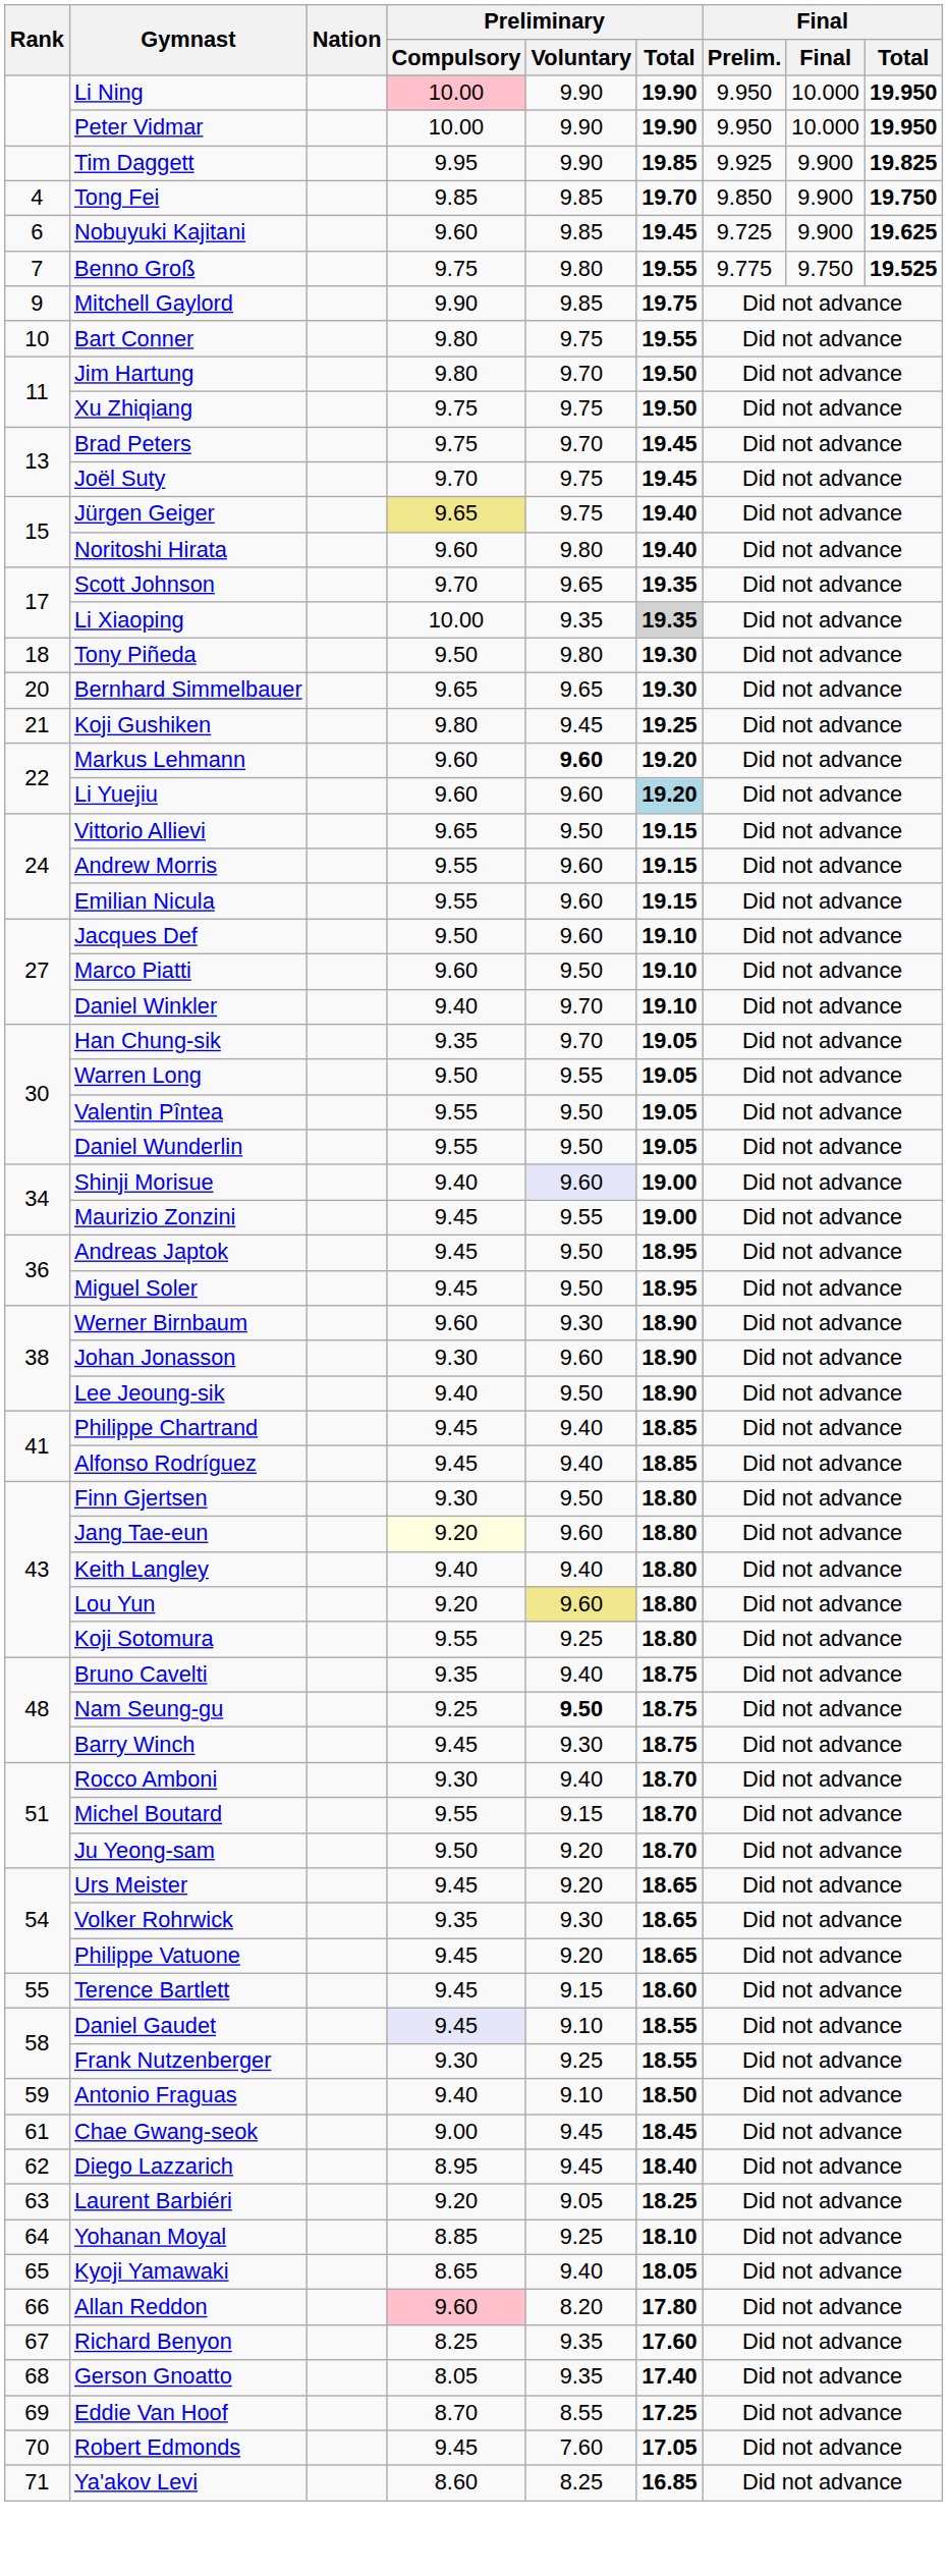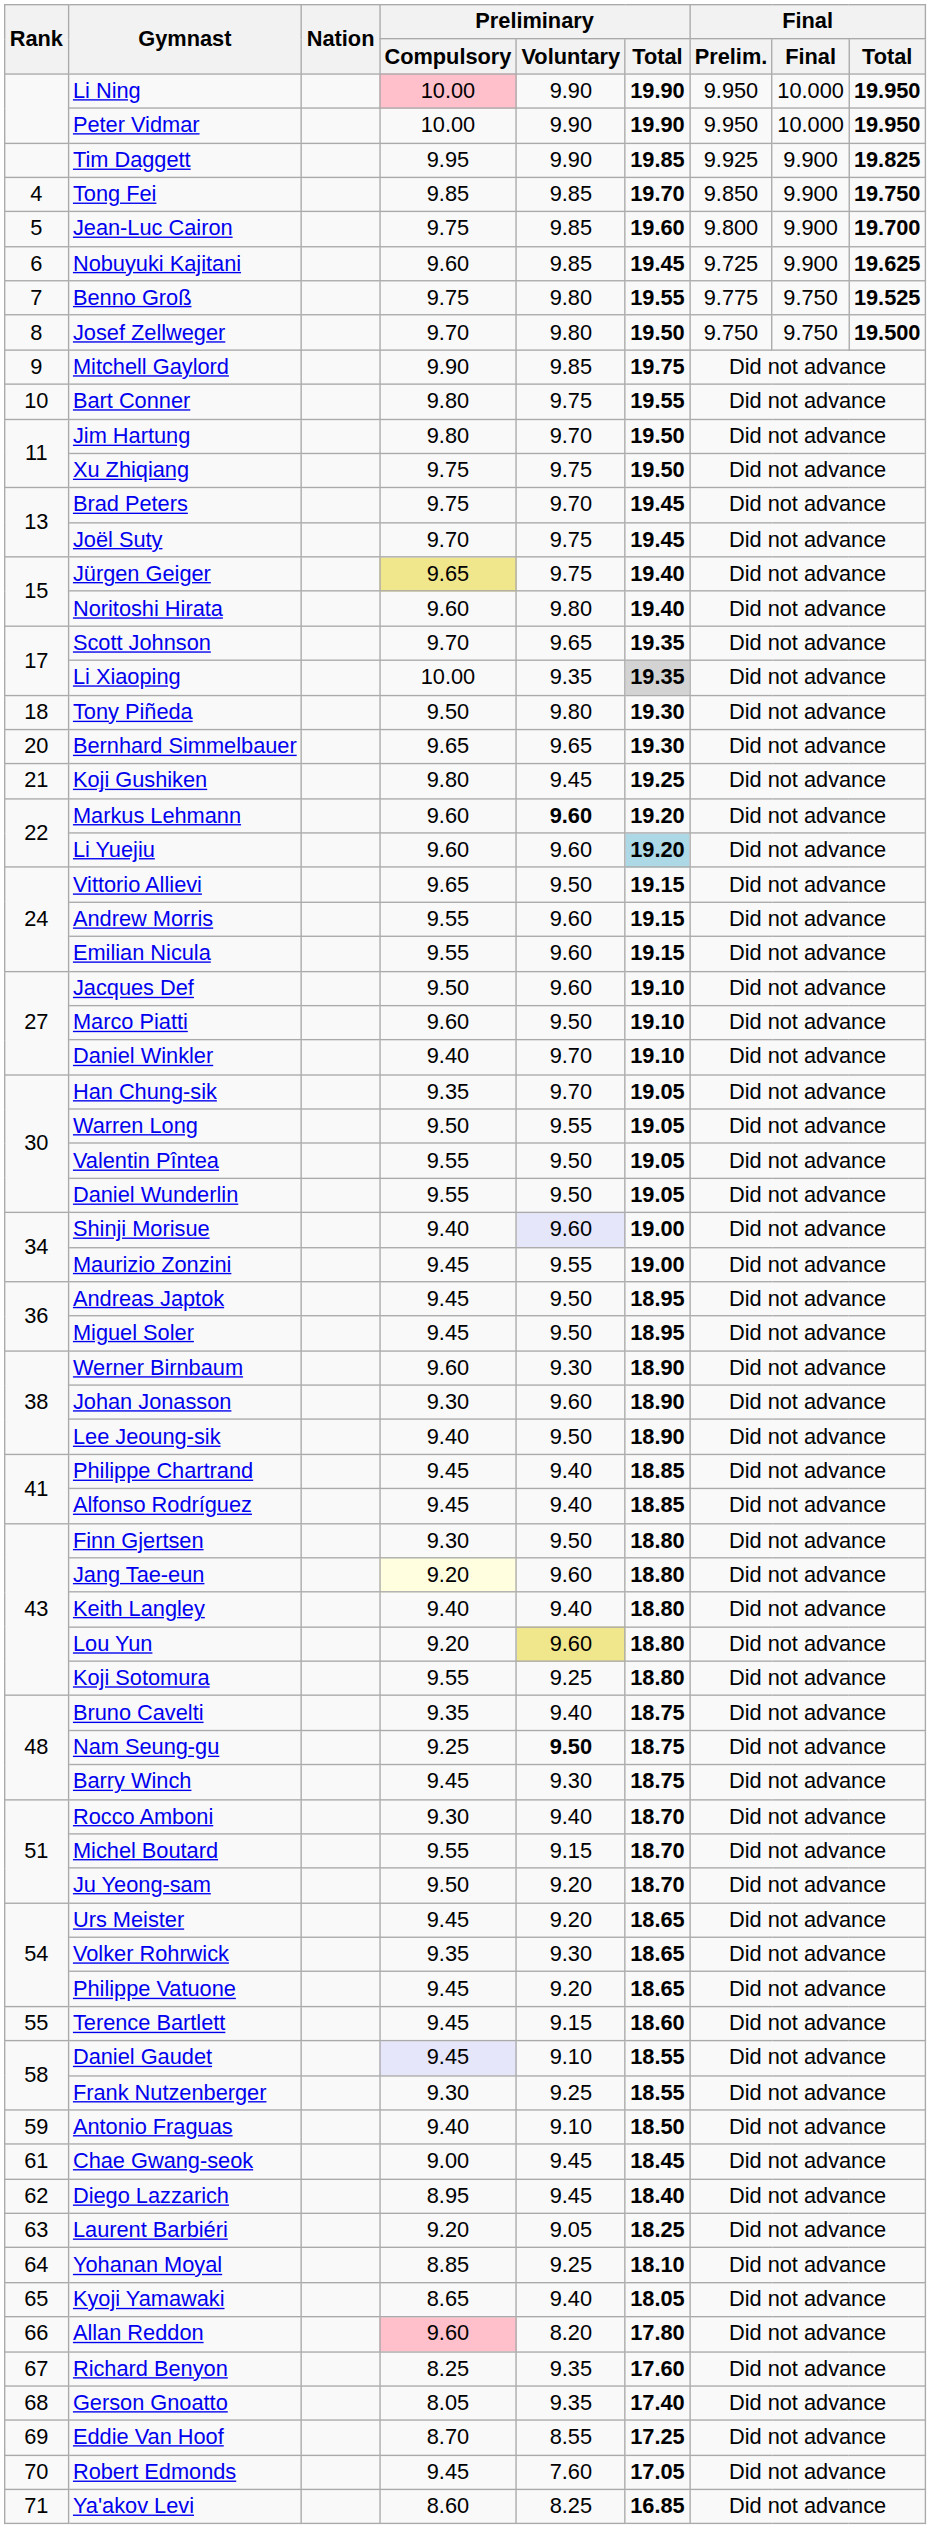+ row: 5 | Jean-Luc Cairon | 9.75 | 9.85 | 19.60 | 9.800 | 9.900 | 19.700
+ row: 8 | Josef Zellweger | 9.70 | 9.80 | 19.50 | 9.750 | 9.750 | 19.500
